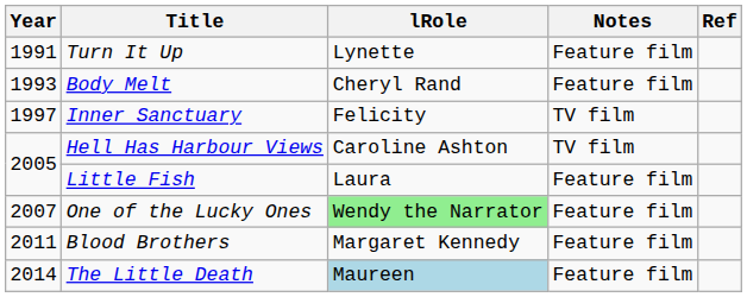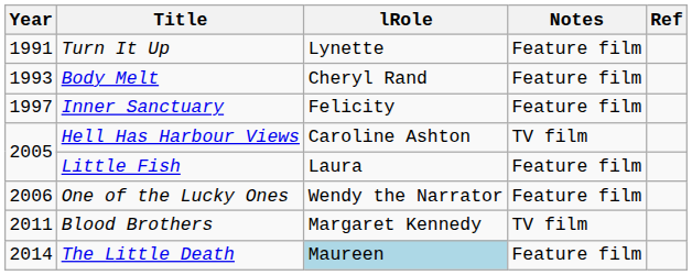Inner Sanctuary | Notes: TV film -> Feature film
One of the Lucky Ones | Year: 2007 -> 2006
One of the Lucky Ones | lRole: lightgreen background -> no background
Blood Brothers | Notes: Feature film -> TV film
